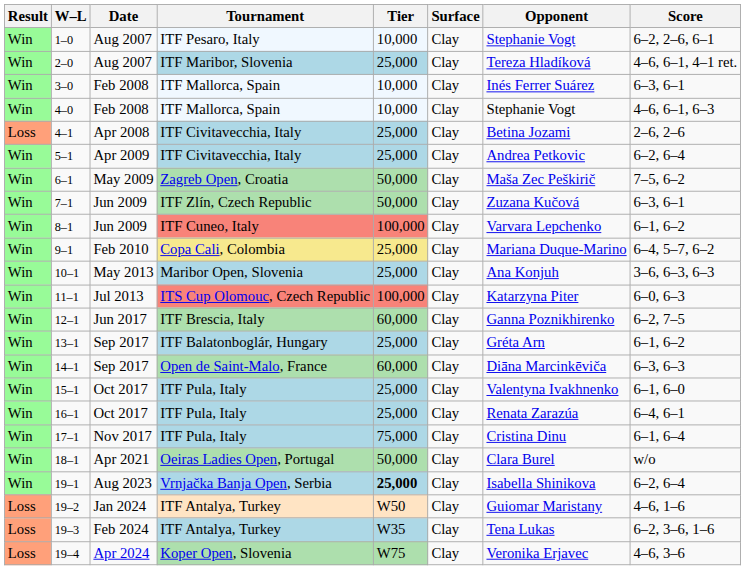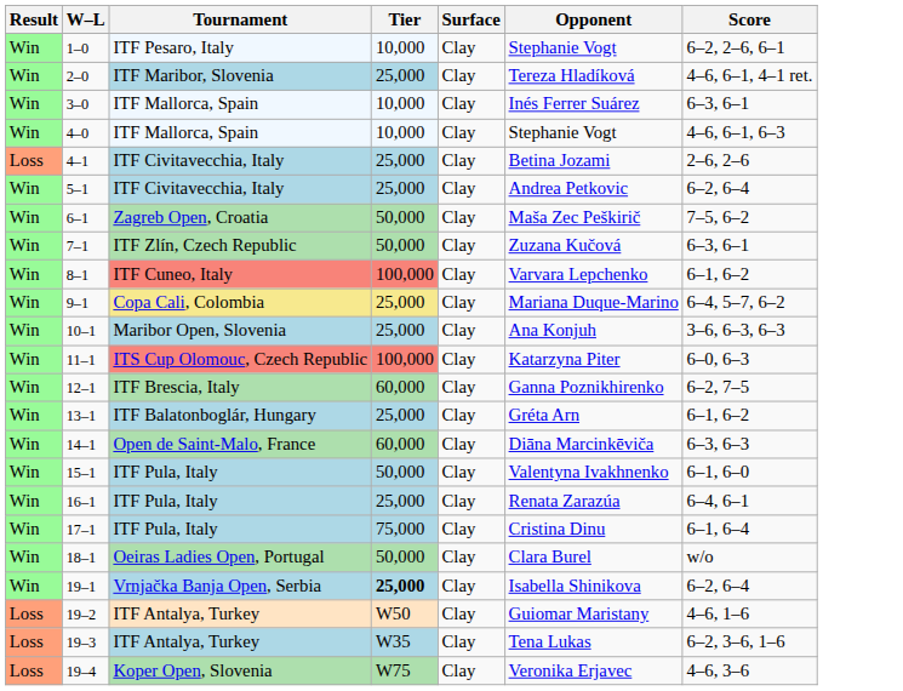- column: Date | Aug 2007 | Aug 2007 | Feb 2008 | Feb 2008 | Apr 2008 | Apr 2009 | May 2009 | Jun 2009 | Jun 2009 | Feb 2010 | May 2013 | Jul 2013 | Jun 2017 | Sep 2017 | Sep 2017 | Oct 2017 | Oct 2017 | Nov 2017 | Apr 2021 | Aug 2023 | Jan 2024 | Feb 2024 | Apr 2024
15–1 | Tier: 25,000 -> 50,000
